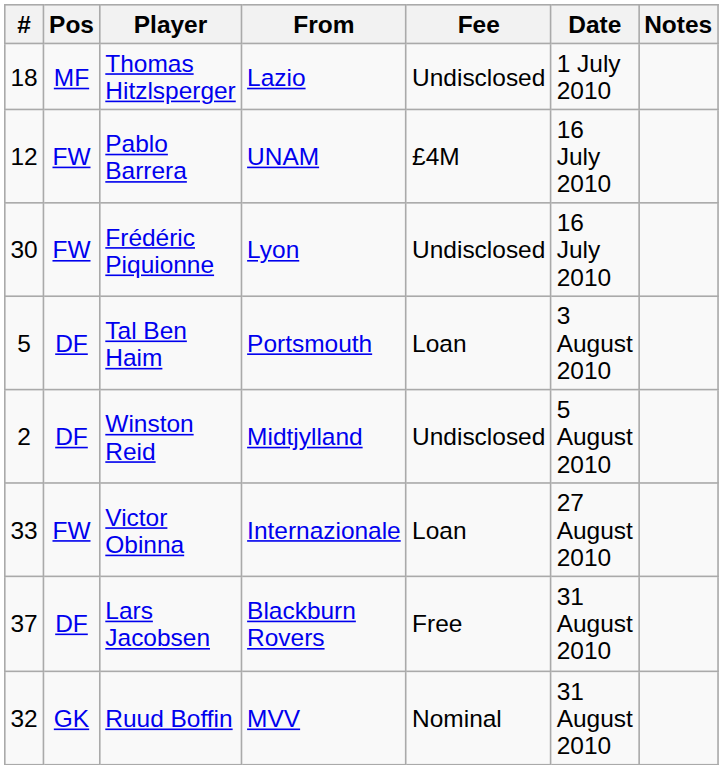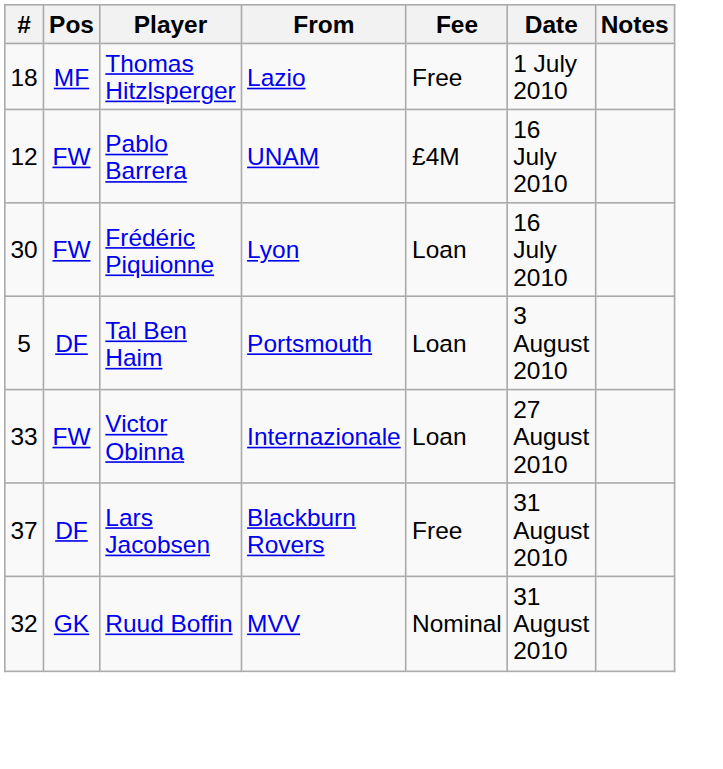Thomas Hitzlsperger | Fee: Undisclosed -> Free
Frédéric Piquionne | Fee: Undisclosed -> Loan
- row: 2 | DF | Winston Reid | Midtjylland | Undisclosed | 5 August 2010
